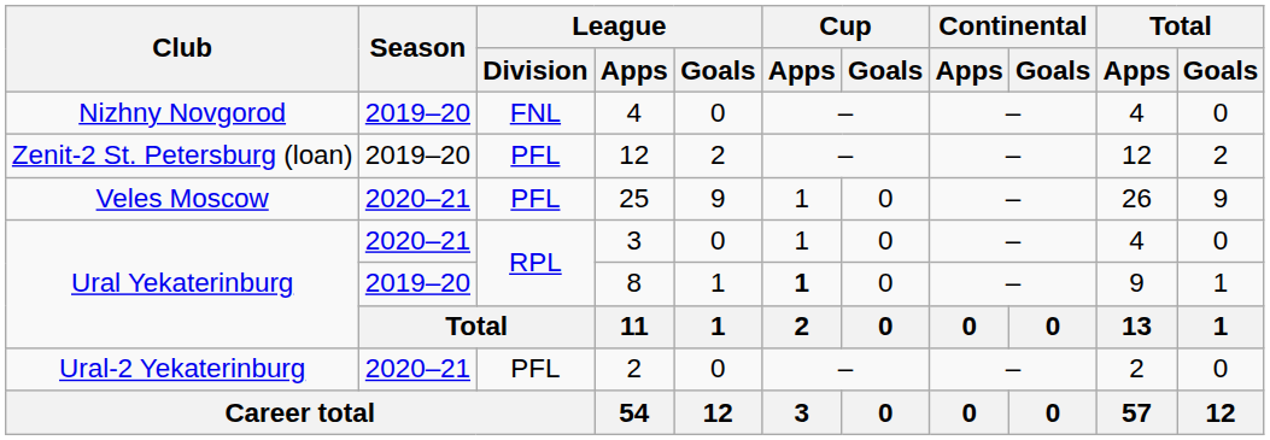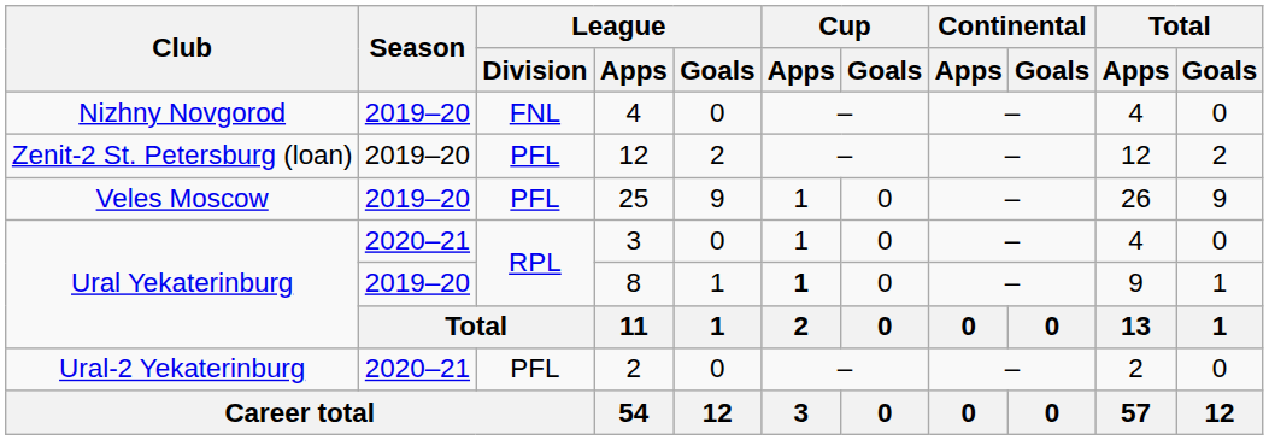25 | Season: 2020–21 -> 2019–20
